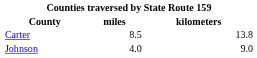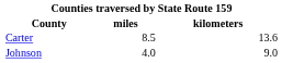Carter | kilometers: 13.8 -> 13.6
